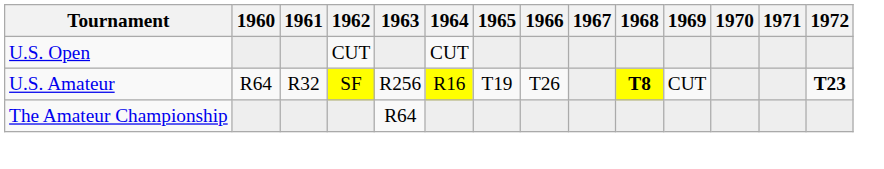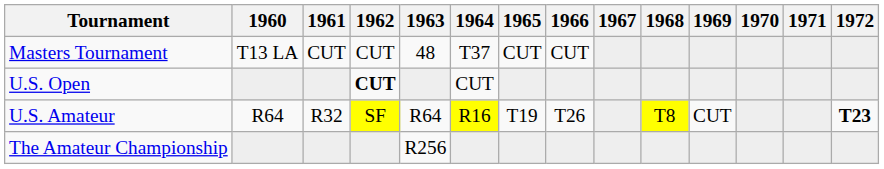+ row: Masters Tournament | T13 LA | CUT | CUT | 48 | T37 | CUT | CUT
U.S. Open | 1962: normal -> bold
U.S. Amateur | 1963: R256 -> R64
U.S. Amateur | 1968: bold -> normal
The Amateur Championship | 1963: R64 -> R256
